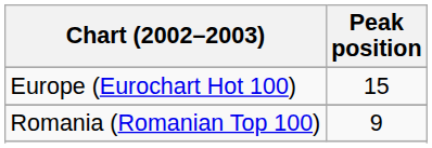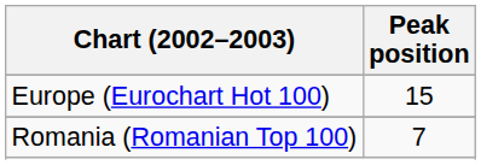Romania (Romanian Top 100) | Peak position: 9 -> 7
